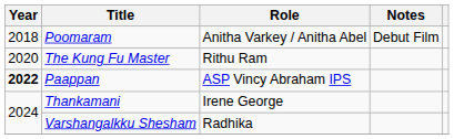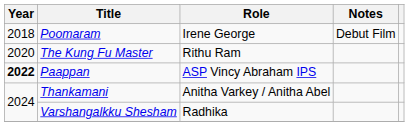Poomaram | Role: Anitha Varkey / Anitha Abel -> Irene George
Thankamani | Role: Irene George -> Anitha Varkey / Anitha Abel
